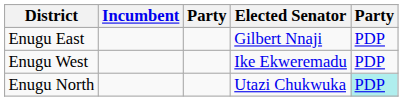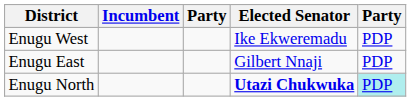rows swapped: Enugu East <-> Enugu West
Enugu North | Elected Senator: normal -> bold
